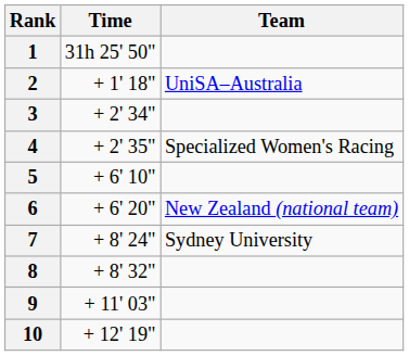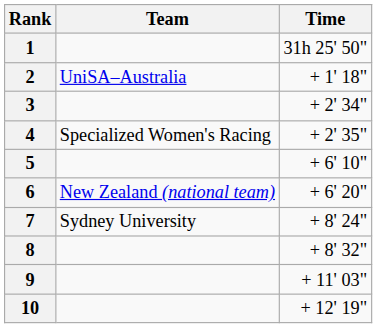columns swapped: Team <-> Time
